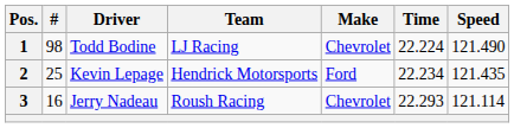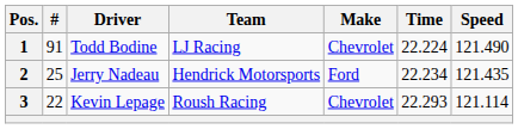1 | #: 98 -> 91
2 | Driver: Kevin Lepage -> Jerry Nadeau
3 | #: 16 -> 22
3 | Driver: Jerry Nadeau -> Kevin Lepage
